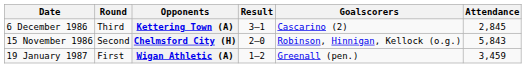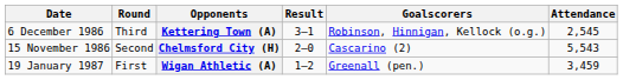Kettering Town (A) | Goalscorers: Cascarino (2) -> Robinson, Hinnigan, Kellock (o.g.)
Kettering Town (A) | Attendance: 2,845 -> 2,545
Chelmsford City (H) | Goalscorers: Robinson, Hinnigan, Kellock (o.g.) -> Cascarino (2)
Chelmsford City (H) | Attendance: 5,843 -> 5,543
